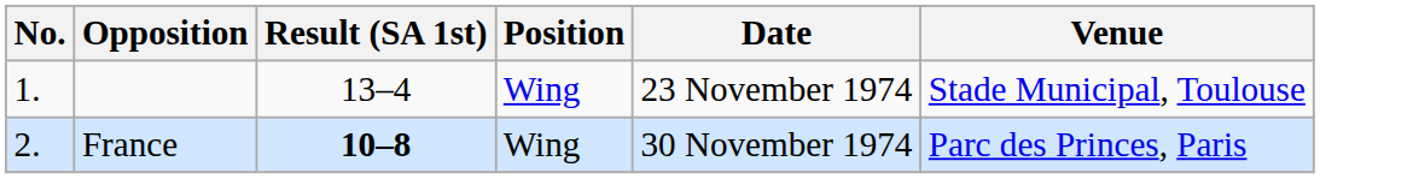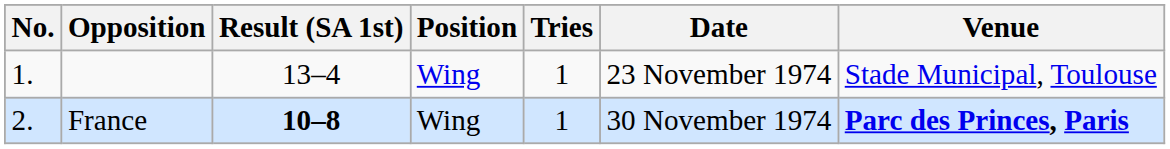+ column: Tries | 1 | 1
France | Venue: normal -> bold
